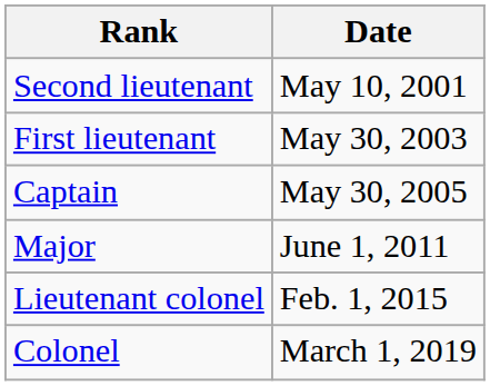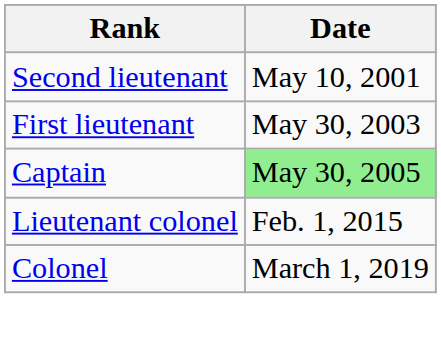Captain | Date: no background -> lightgreen background
- row: Major | June 1, 2011
